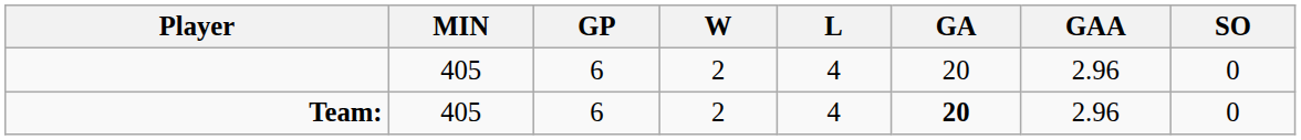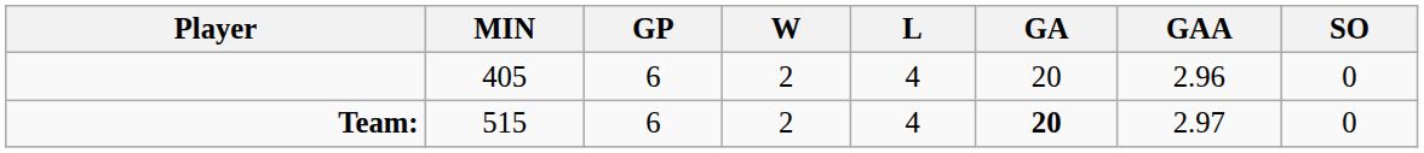Team: | MIN: 405 -> 515
Team: | GAA: 2.96 -> 2.97
